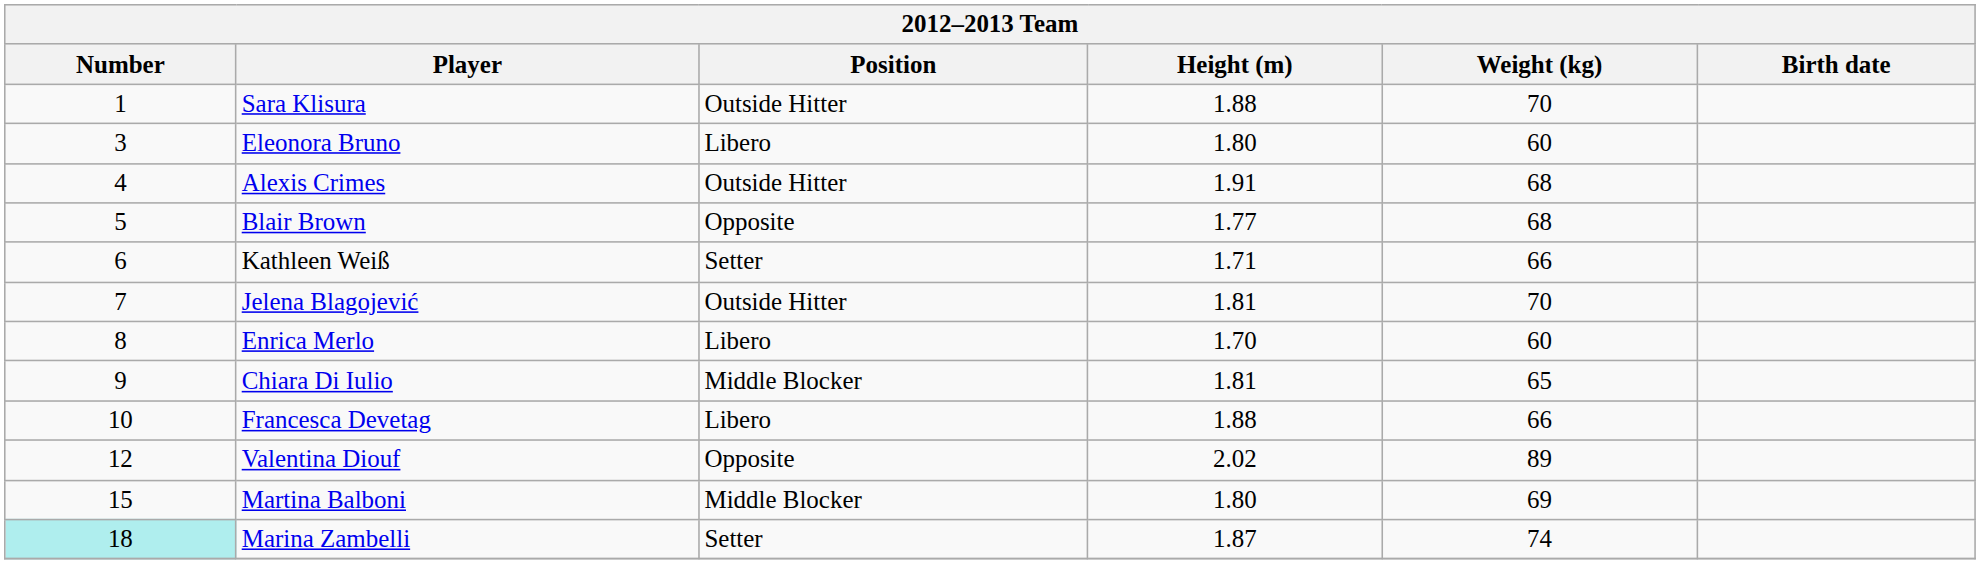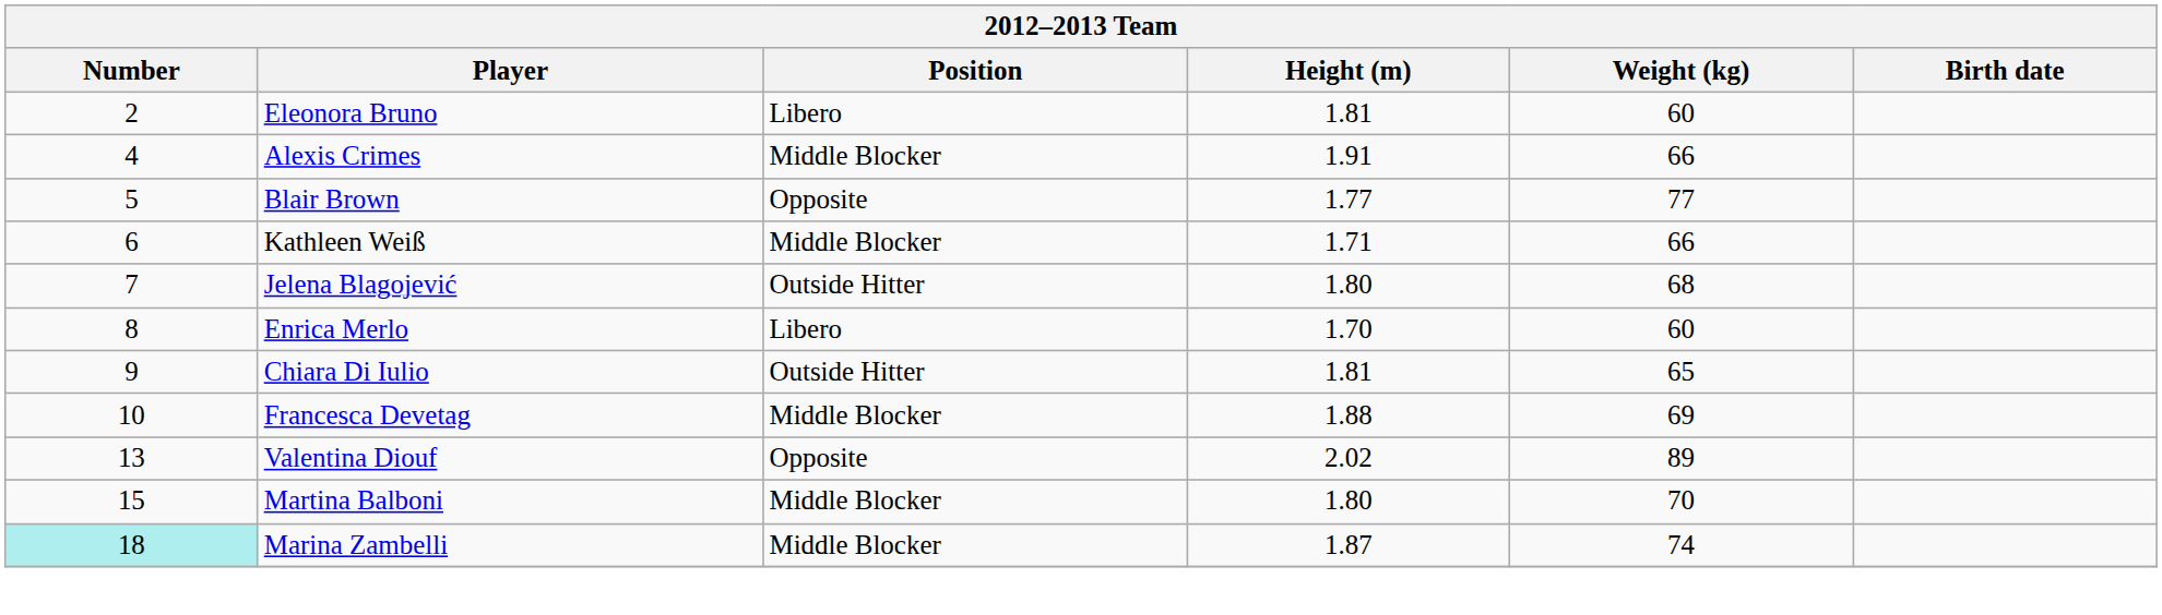- row: 1 | Sara Klisura | Outside Hitter | 1.88 | 70
Eleonora Bruno | Number: 3 -> 2
Eleonora Bruno | Height (m): 1.80 -> 1.81
Alexis Crimes | Position: Outside Hitter -> Middle Blocker
Alexis Crimes | Weight (kg): 68 -> 66
Blair Brown | Weight (kg): 68 -> 77
Kathleen Weiß | Position: Setter -> Middle Blocker
Jelena Blagojević | Height (m): 1.81 -> 1.80
Jelena Blagojević | Weight (kg): 70 -> 68
Chiara Di Iulio | Position: Middle Blocker -> Outside Hitter
Francesca Devetag | Position: Libero -> Middle Blocker
Francesca Devetag | Weight (kg): 66 -> 69
Valentina Diouf | Number: 12 -> 13
Martina Balboni | Weight (kg): 69 -> 70
Marina Zambelli | Position: Setter -> Middle Blocker
